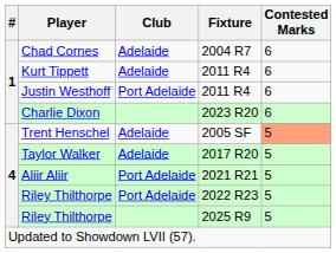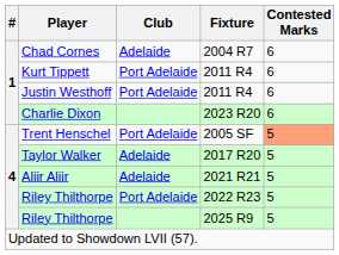Kurt Tippett | Club: Adelaide -> Port Adelaide
Trent Henschel | Club: Adelaide -> Port Adelaide
Aliir Aliir | Club: Port Adelaide -> Adelaide
